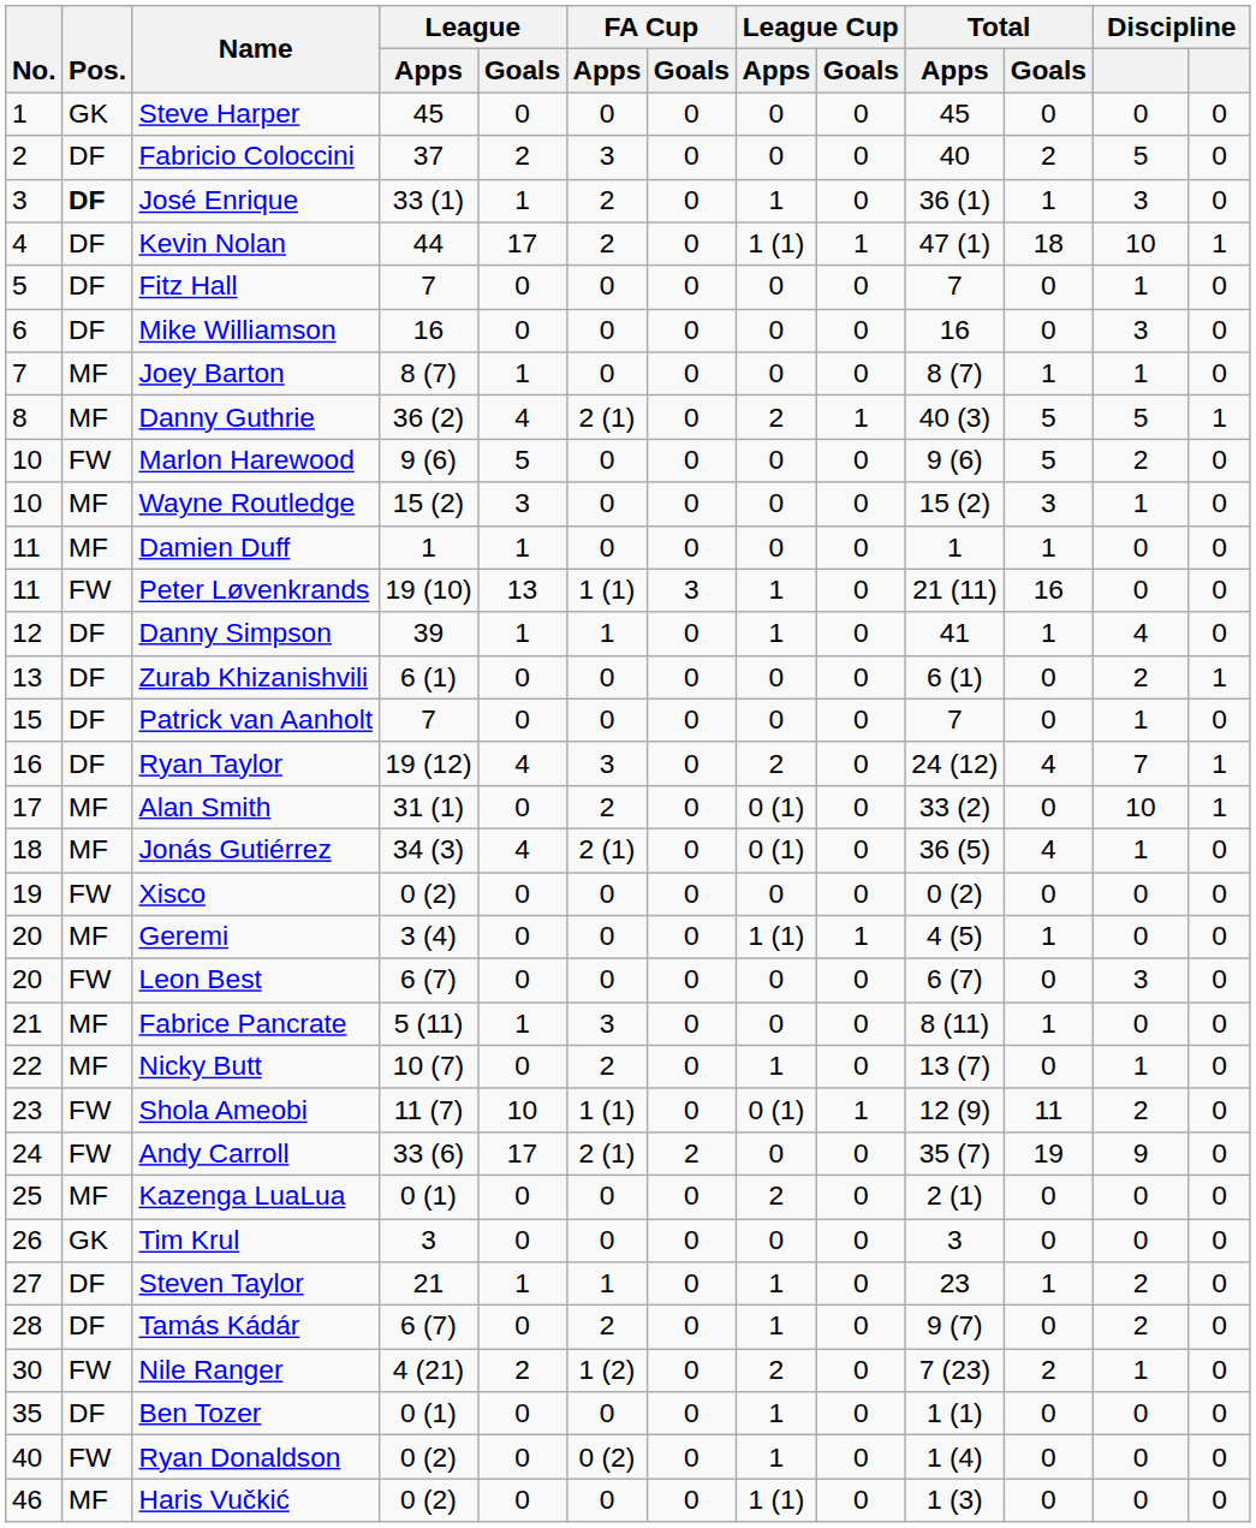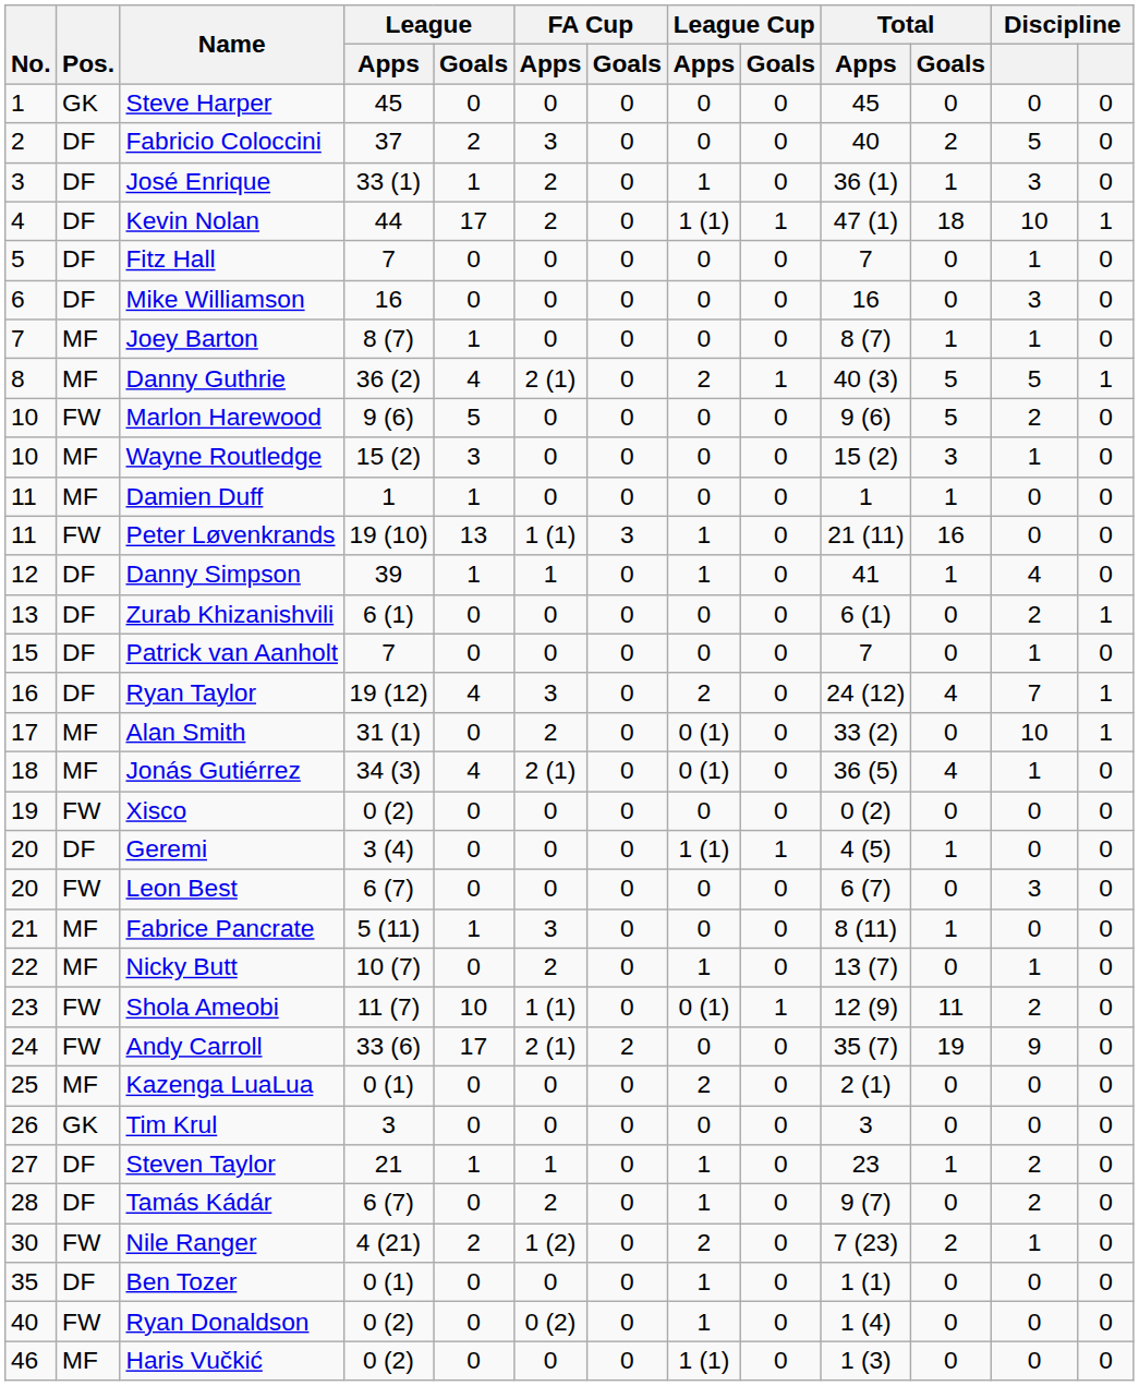José Enrique | Pos.: bold -> normal
Geremi | Pos.: MF -> DF
